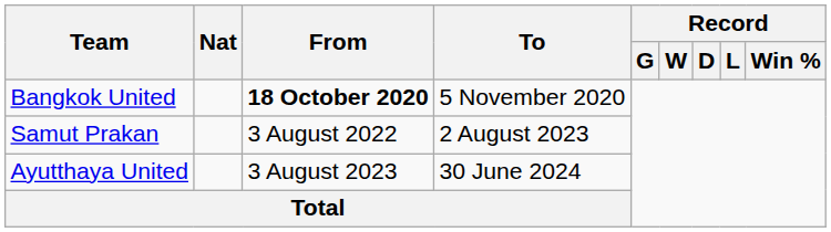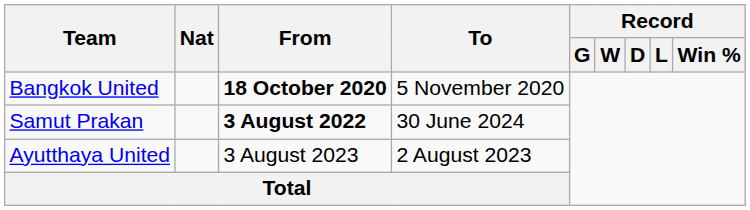Samut Prakan | From: normal -> bold
Samut Prakan | To: 2 August 2023 -> 30 June 2024
Ayutthaya United | To: 30 June 2024 -> 2 August 2023
